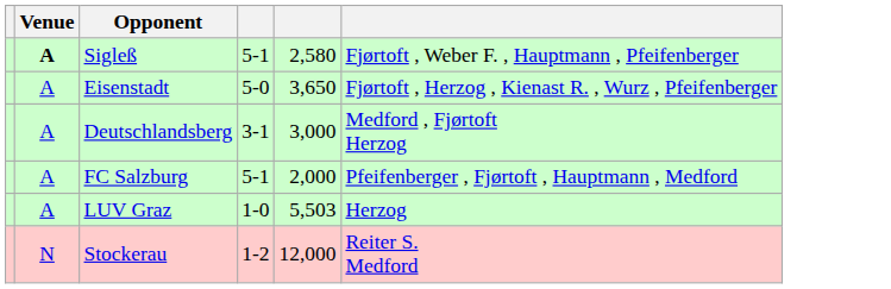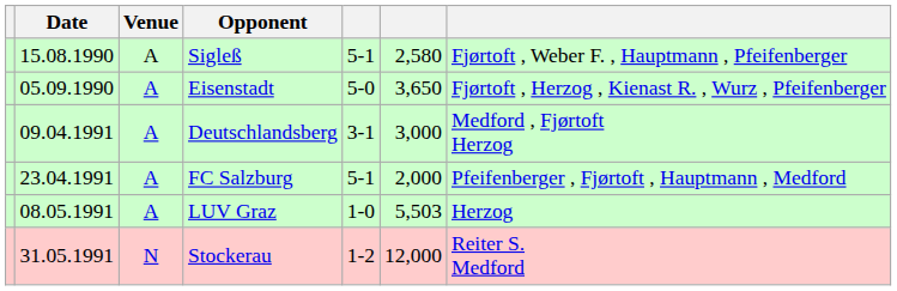+ column: Date | 15.08.1990 | 05.09.1990 | 09.04.1991 | 23.04.1991 | 08.05.1991 | 31.05.1991
Sigleß | Venue: bold -> normal
